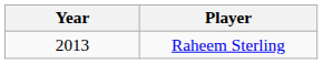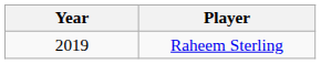Raheem Sterling | Year: 2013 -> 2019
